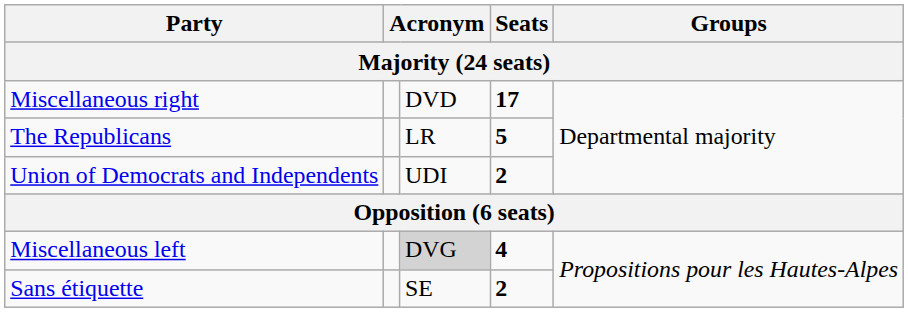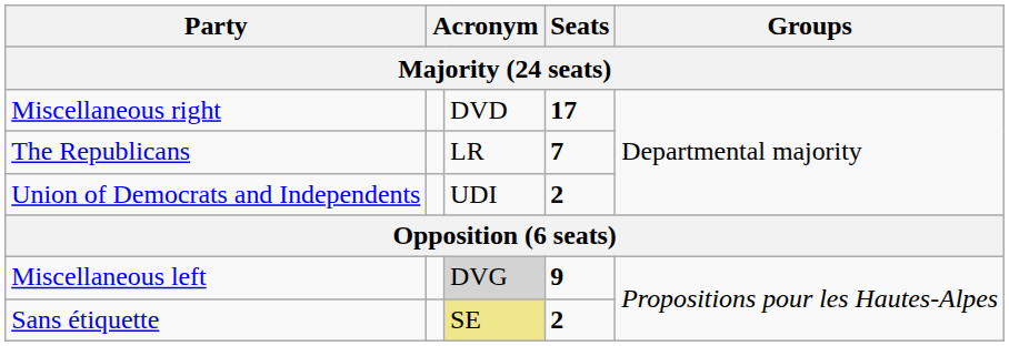The Republicans | Seats: 5 -> 7
Miscellaneous left | Seats: 4 -> 9
Sans étiquette | column 3: no background -> khaki background
